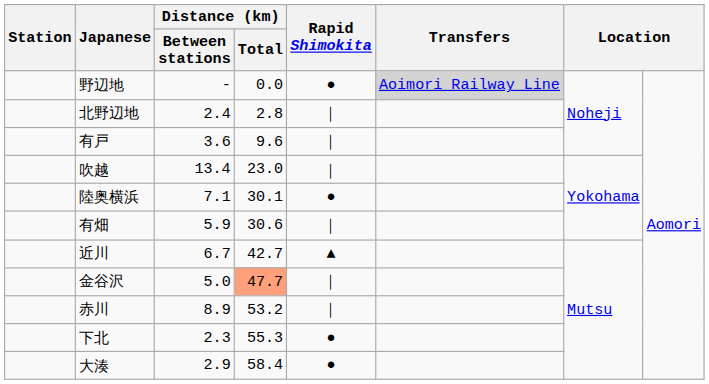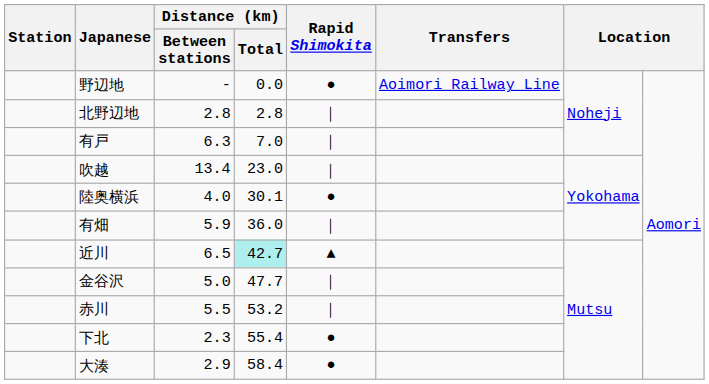野辺地 | Transfers: lightgrey background -> no background
北野辺地 | Distance (km) / Between stations: 2.4 -> 2.8
有戸 | Distance (km) / Between stations: 3.6 -> 6.3
有戸 | Distance (km) / Total: 9.6 -> 7.0
陸奥横浜 | Distance (km) / Between stations: 7.1 -> 4.0
有畑 | Distance (km) / Total: 30.6 -> 36.0
近川 | Distance (km) / Between stations: 6.7 -> 6.5
近川 | Distance (km) / Total: no background -> paleturquoise background
金谷沢 | Distance (km) / Total: lightsalmon background -> no background
赤川 | Distance (km) / Between stations: 8.9 -> 5.5
下北 | Distance (km) / Total: 55.3 -> 55.4
